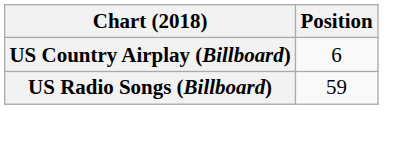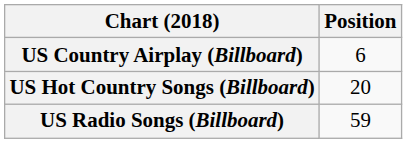+ row: US Hot Country Songs (Billboard) | 20
